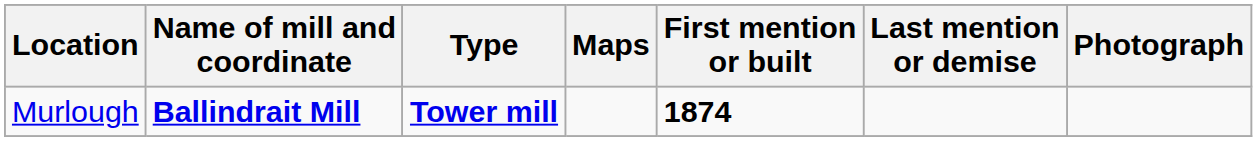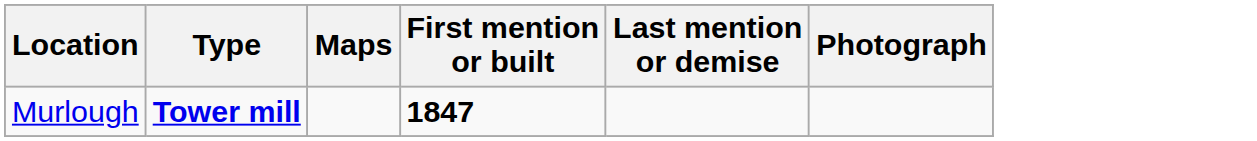- column: Name of mill and coordinate | Ballindrait Mill
Murlough | First mention or built: 1874 -> 1847
